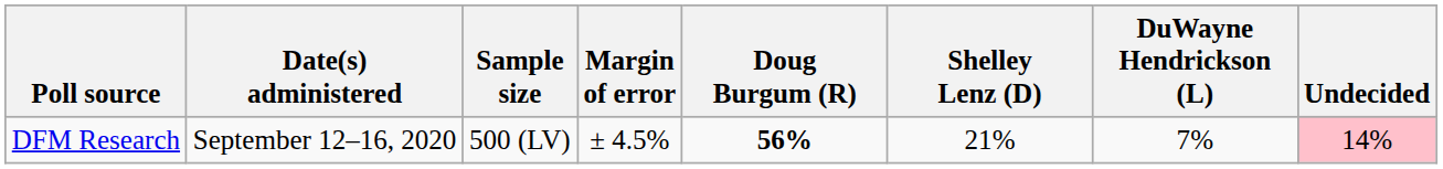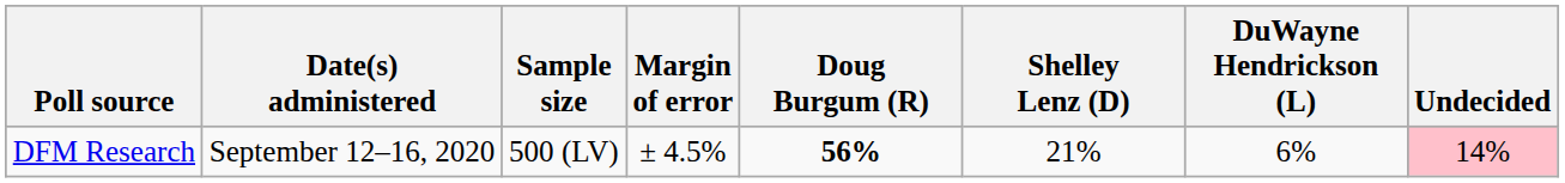DFM Research | DuWayne Hendrickson (L): 7% -> 6%
